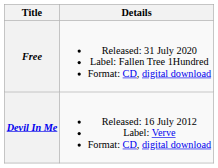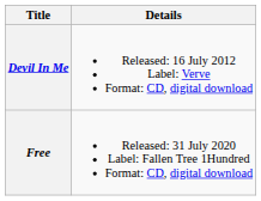rows swapped: Devil In Me <-> Free
